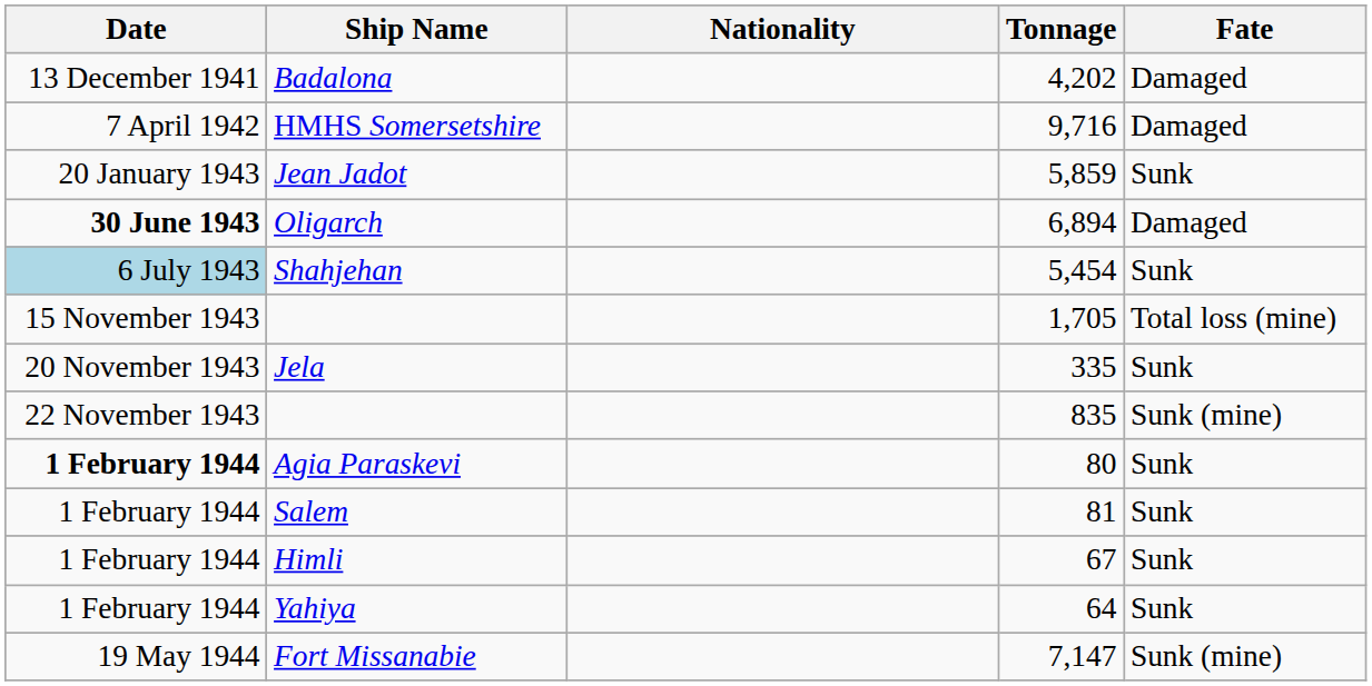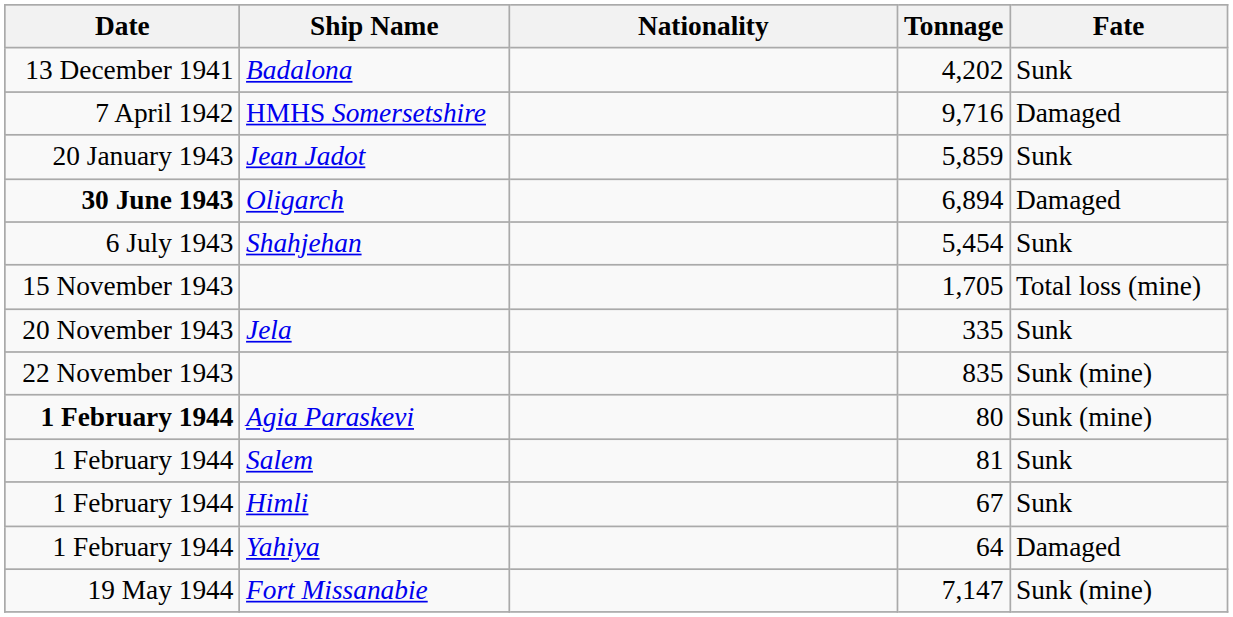Badalona | Fate: Damaged -> Sunk
Shahjehan | Date: lightblue background -> no background
Agia Paraskevi | Fate: Sunk -> Sunk (mine)
Yahiya | Fate: Sunk -> Damaged
